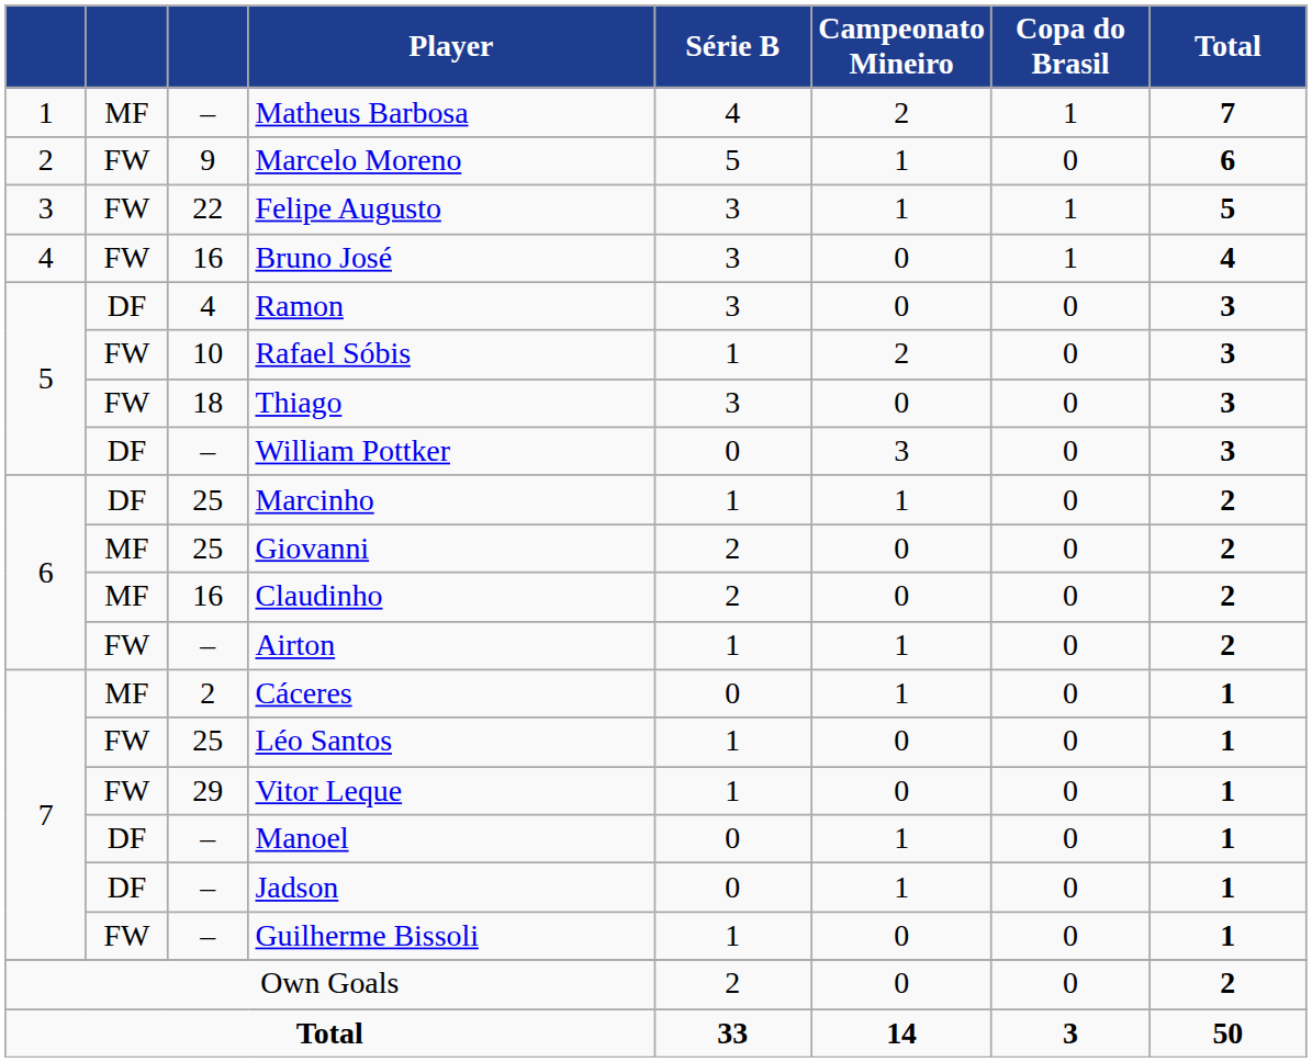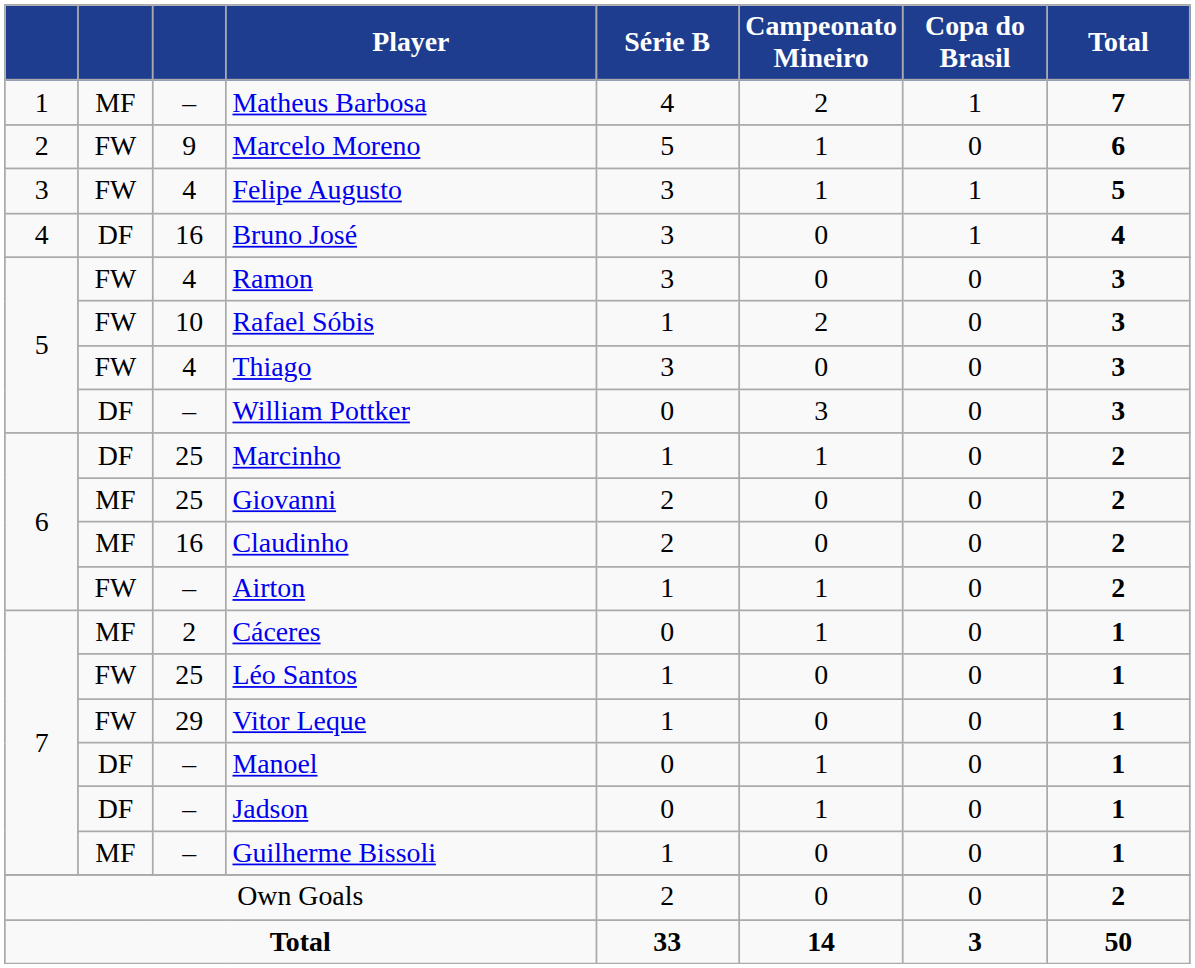Felipe Augusto | column 3: 22 -> 4
Bruno José | column 2: FW -> DF
Ramon | column 2: DF -> FW
Thiago | column 3: 18 -> 4
Guilherme Bissoli | column 2: FW -> MF
